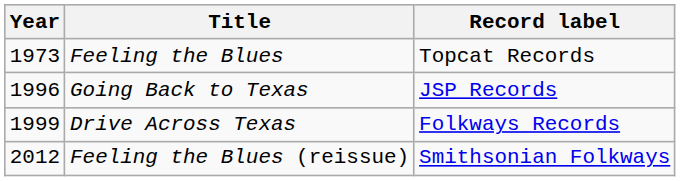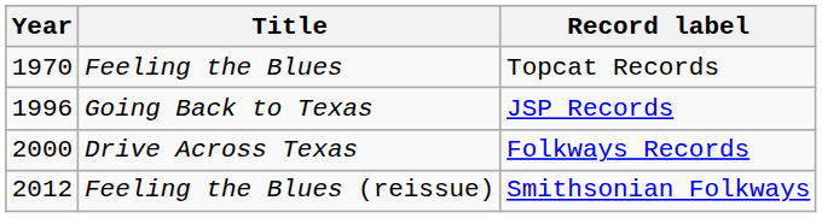Feeling the Blues | Year: 1973 -> 1970
Drive Across Texas | Year: 1999 -> 2000
